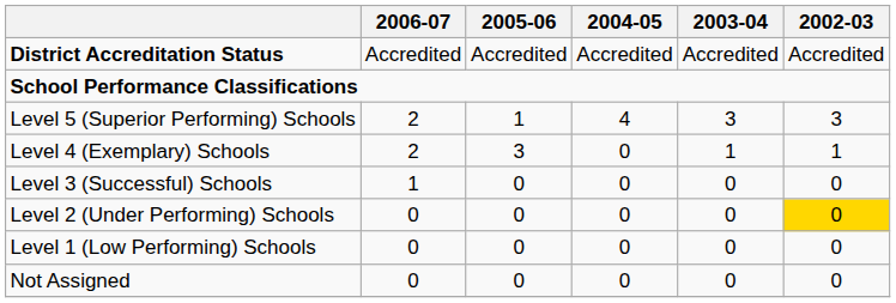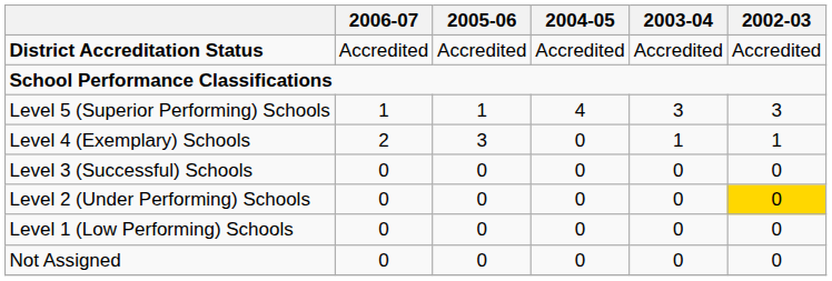Level 5 (Superior Performing) Schools | 2006-07: 2 -> 1
Level 3 (Successful) Schools | 2006-07: 1 -> 0
